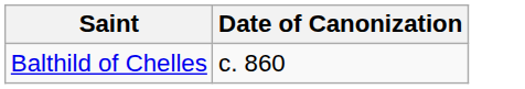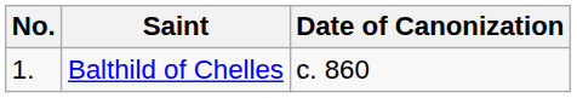+ column: No. | 1.
